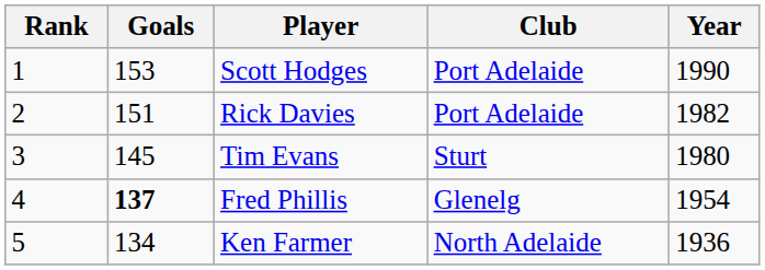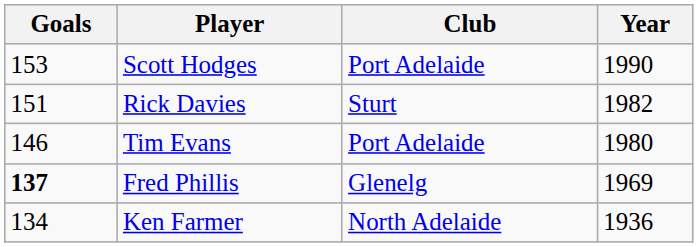- column: Rank | 1 | 2 | 3 | 4 | 5
Rick Davies | Club: Port Adelaide -> Sturt
Tim Evans | Goals: 145 -> 146
Tim Evans | Club: Sturt -> Port Adelaide
Fred Phillis | Year: 1954 -> 1969
